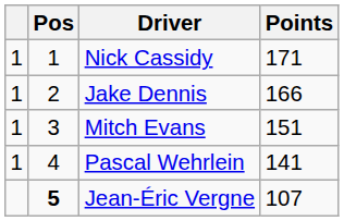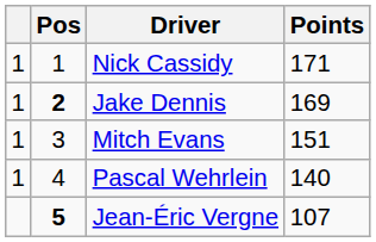Jake Dennis | Pos: normal -> bold
Jake Dennis | Points: 166 -> 169
Pascal Wehrlein | Points: 141 -> 140
